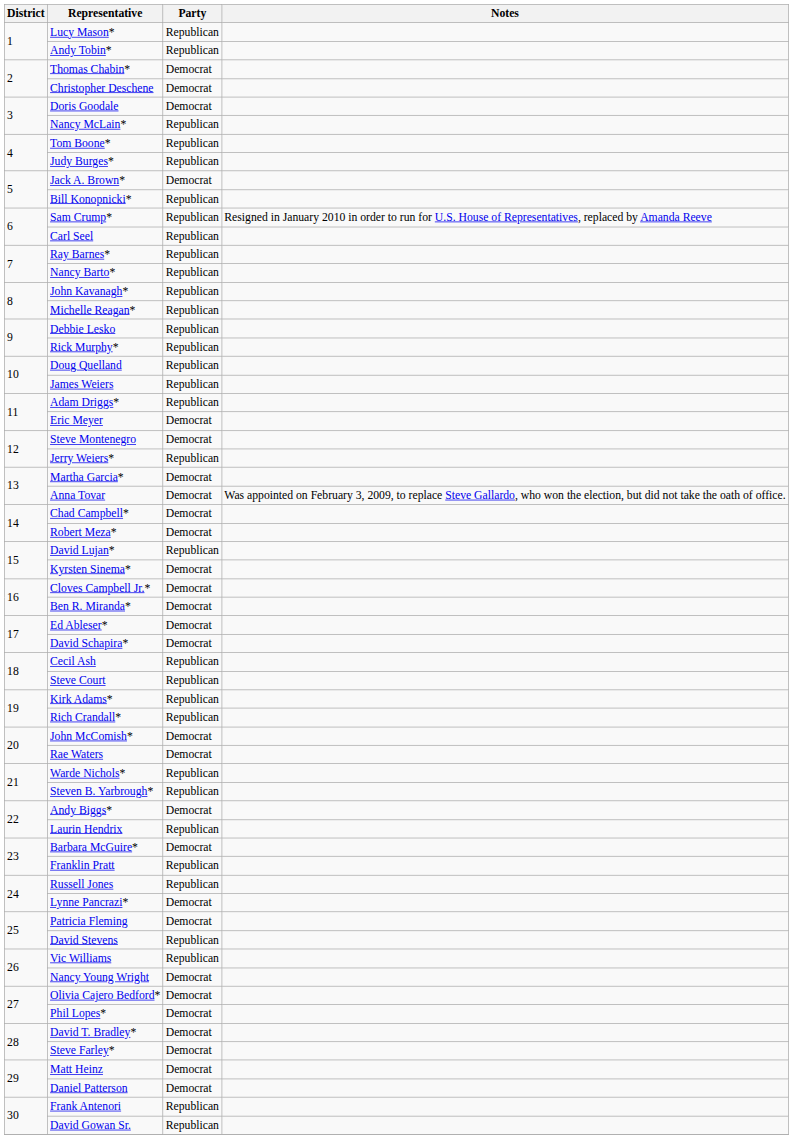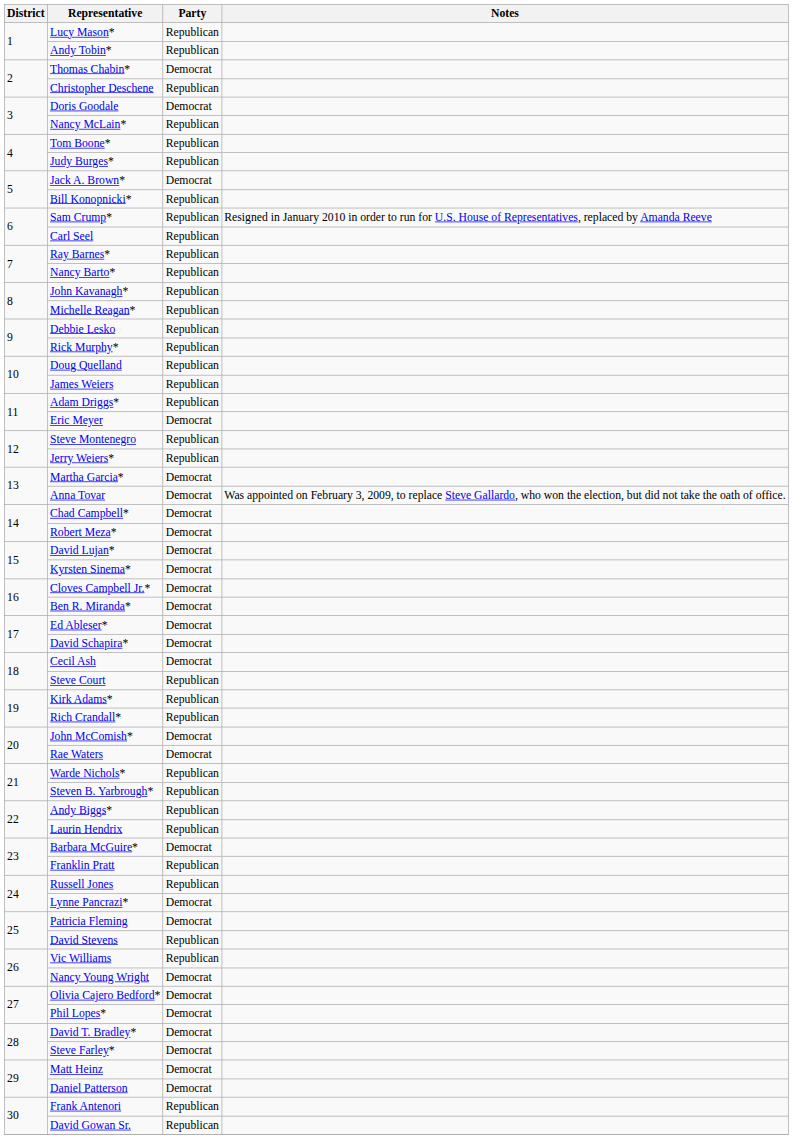Christopher Deschene | Party: Democrat -> Republican
Steve Montenegro | Party: Democrat -> Republican
David Lujan* | Party: Republican -> Democrat
Cecil Ash | Party: Republican -> Democrat
Andy Biggs* | Party: Democrat -> Republican
